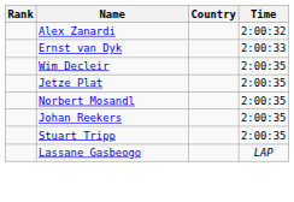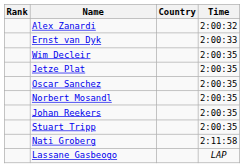+ row: Oscar Sanchez | 2:00:35
+ row: Nati Groberg | 2:11:58
